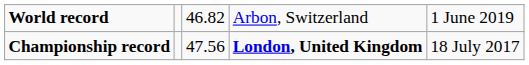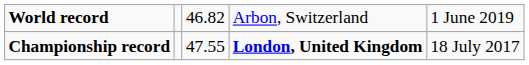Championship record | column 3: 47.56 -> 47.55
